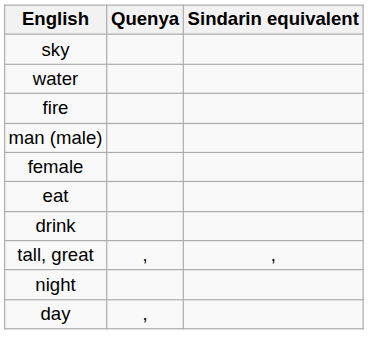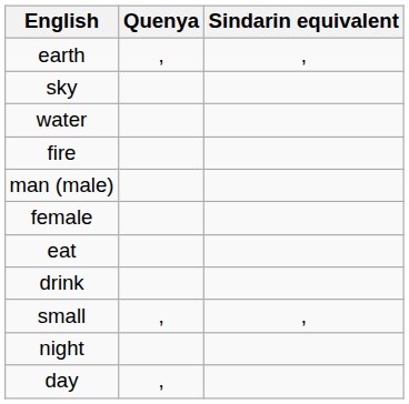+ row: earth | , | ,
- row: tall, great | , | ,
+ row: small | , | ,
